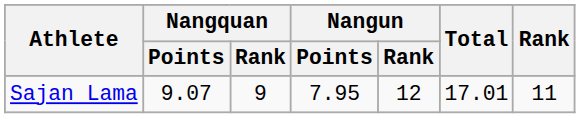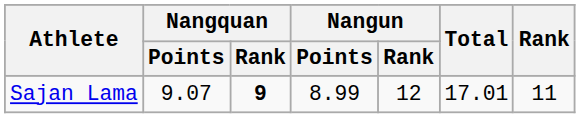Sajan Lama | Nangquan / Rank: normal -> bold
Sajan Lama | Nangun / Points: 7.95 -> 8.99
